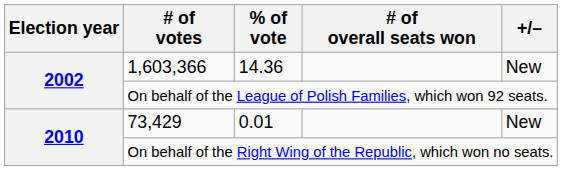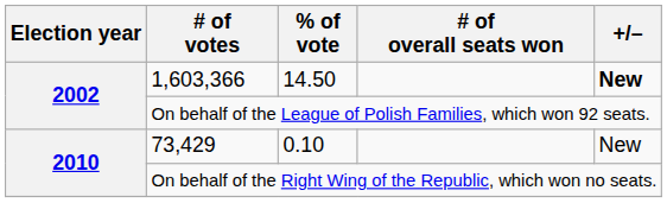1,603,366 | % of vote: 14.36 -> 14.50
1,603,366 | +/–: normal -> bold
73,429 | % of vote: 0.01 -> 0.10
